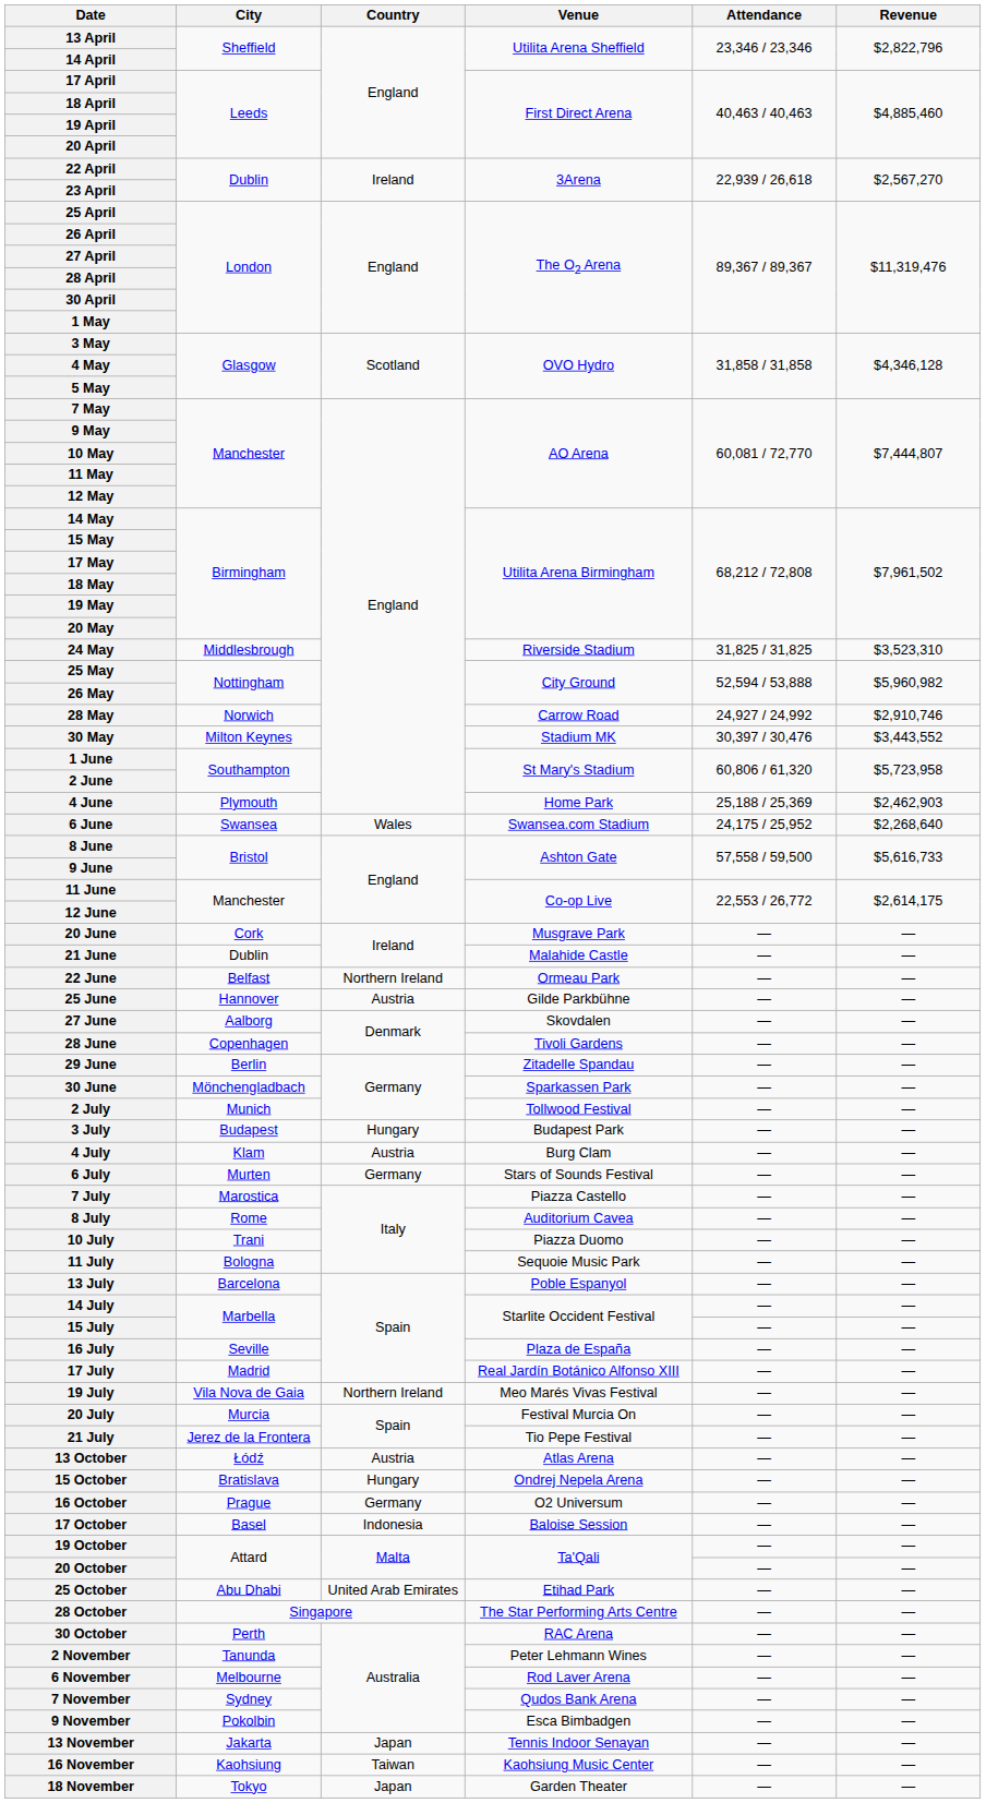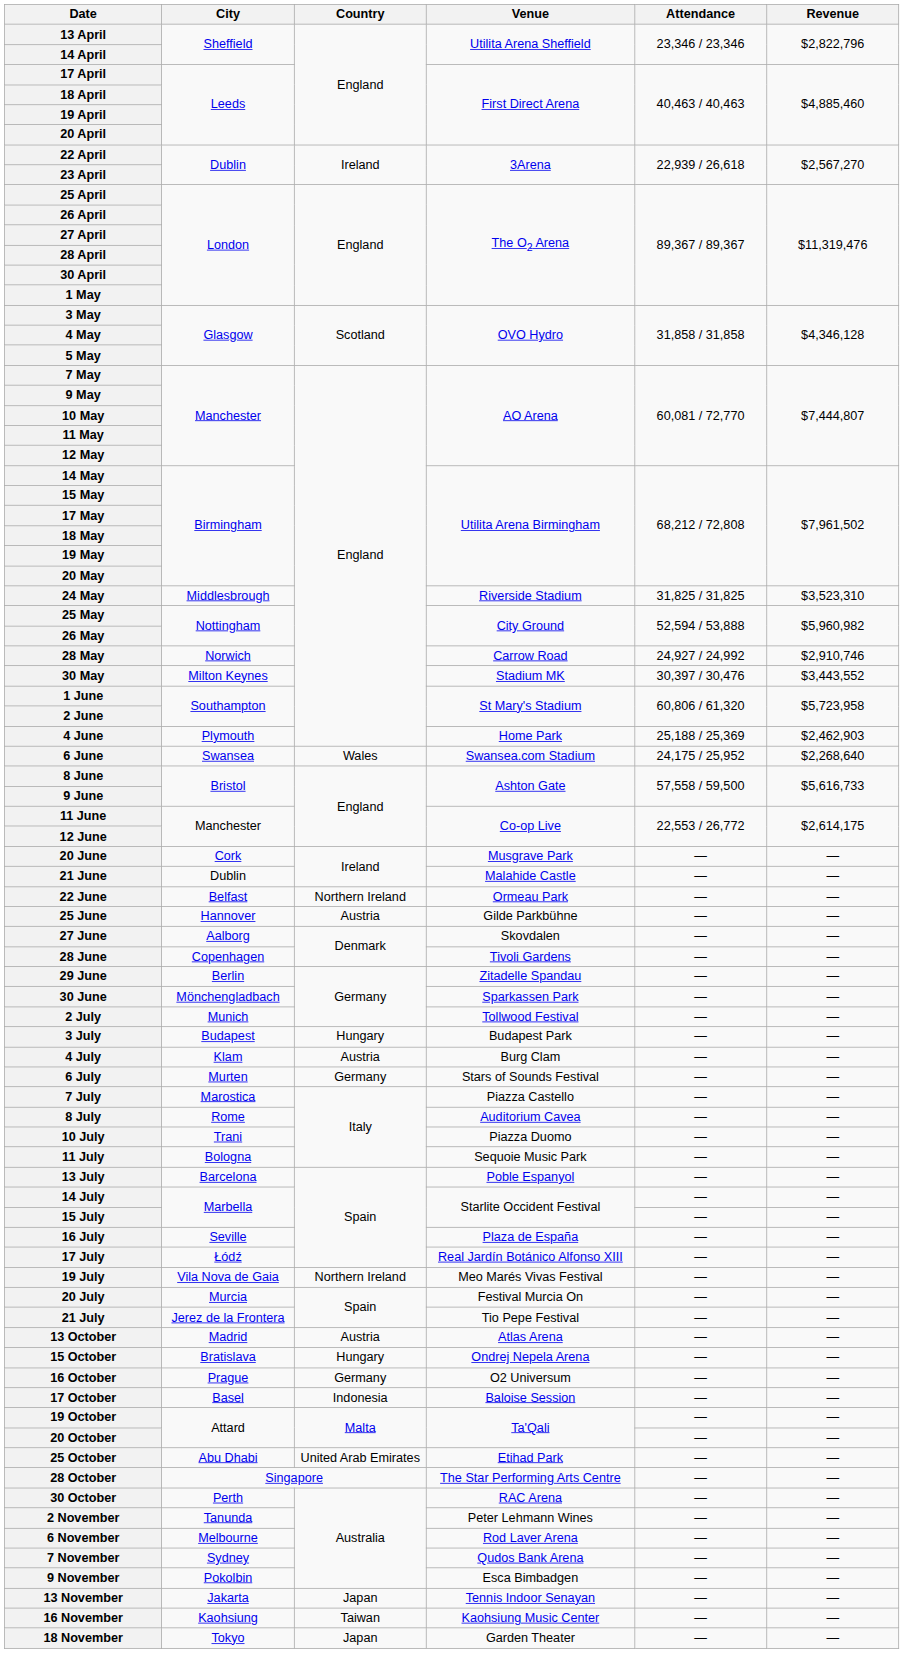17 July | City: Madrid -> Łódź
13 October | City: Łódź -> Madrid
